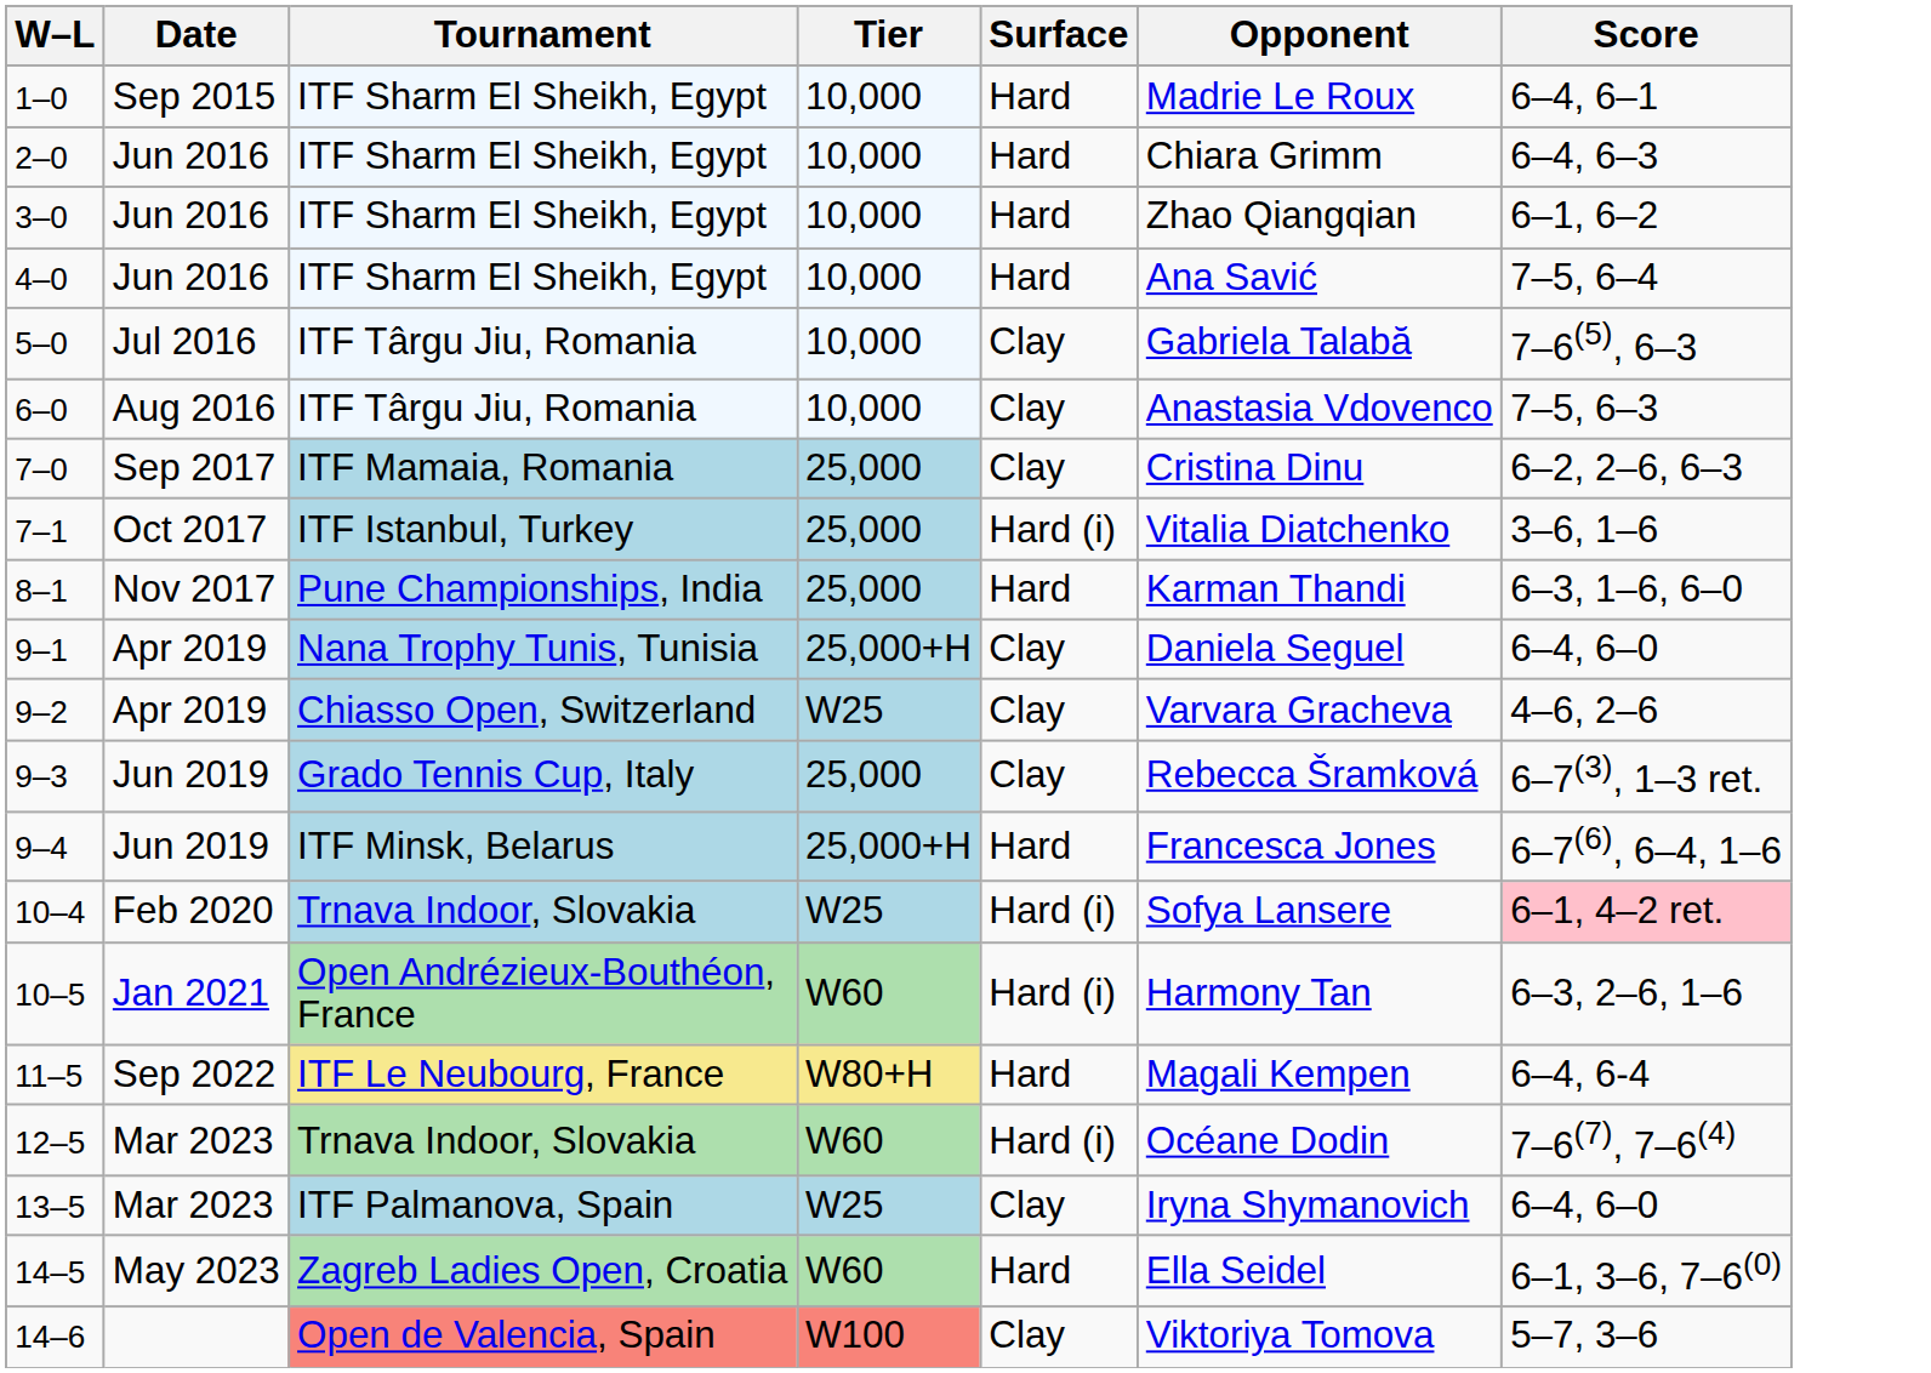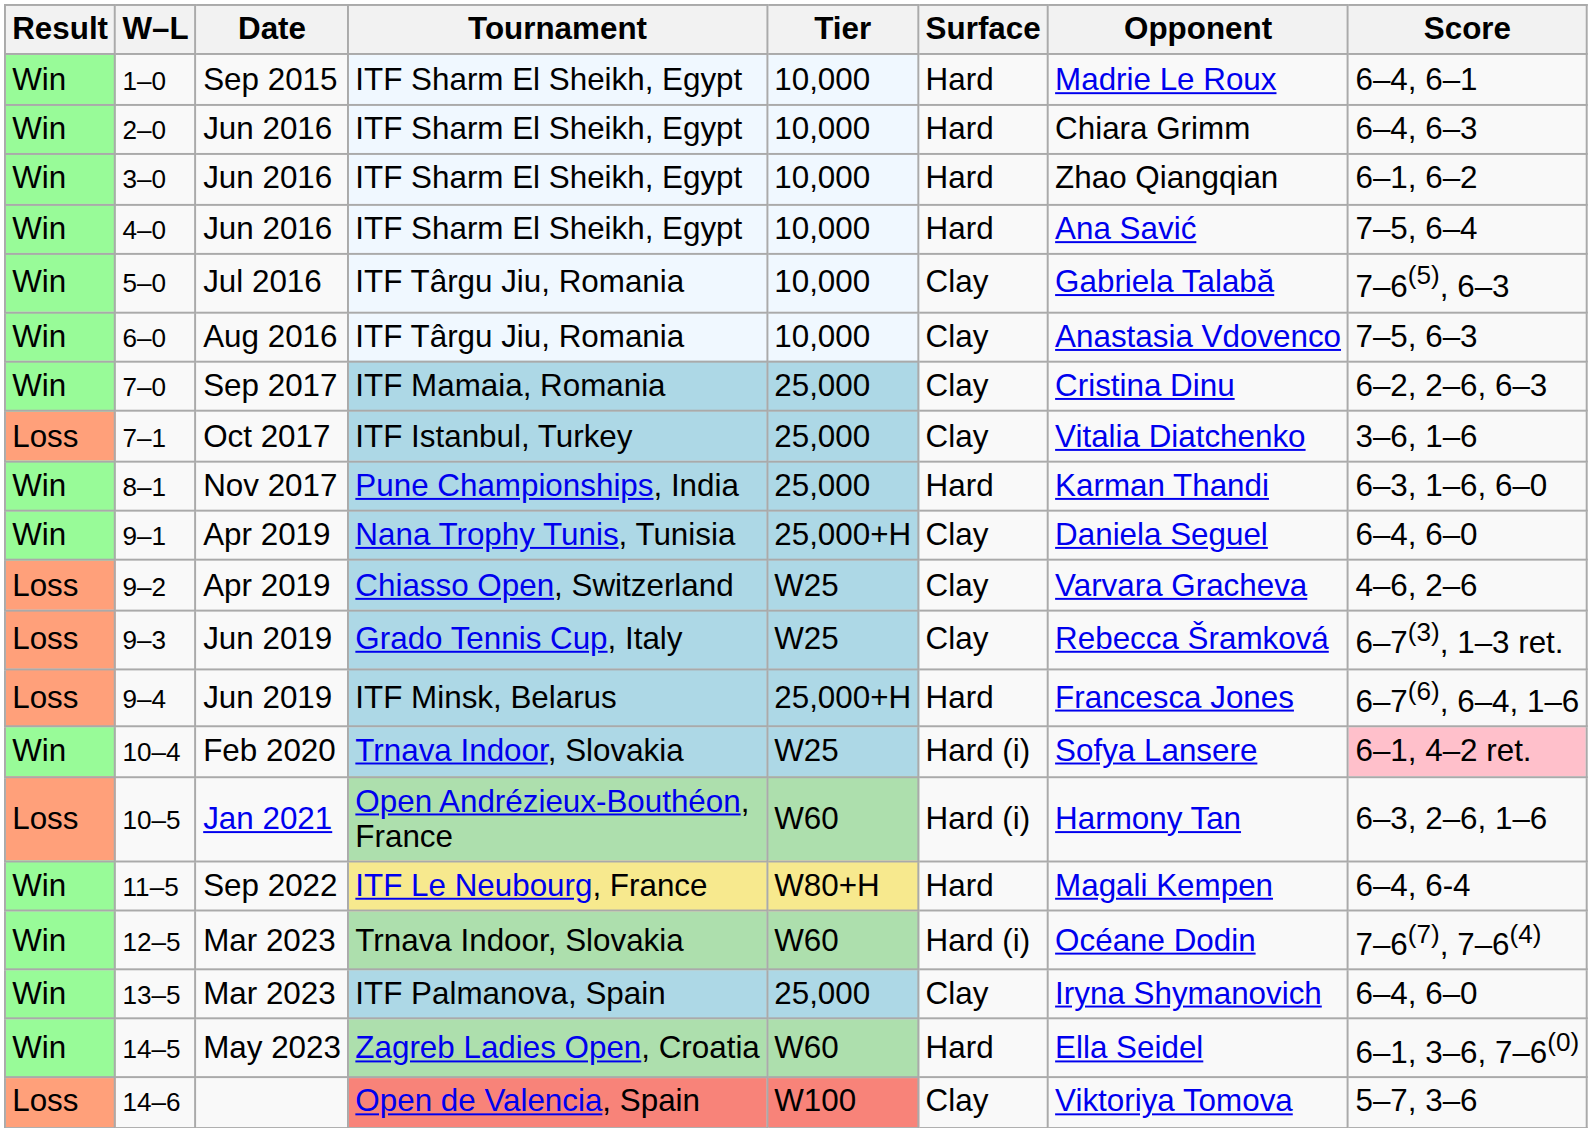+ column: Result | Win | Win | Win | Win | Win | Win | Win | Loss | Win | Win | Loss | Loss | Loss | Win | Loss | Win | Win | Win | Win | Loss
7–1 | Surface: Hard (i) -> Clay
9–3 | Tier: 25,000 -> W25
13–5 | Tier: W25 -> 25,000
